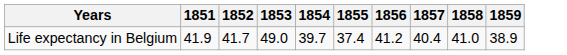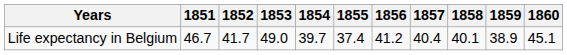+ column: 1860 | 45.1
Life expectancy in Belgium | 1851: 41.9 -> 46.7
Life expectancy in Belgium | 1858: 41.0 -> 40.1
